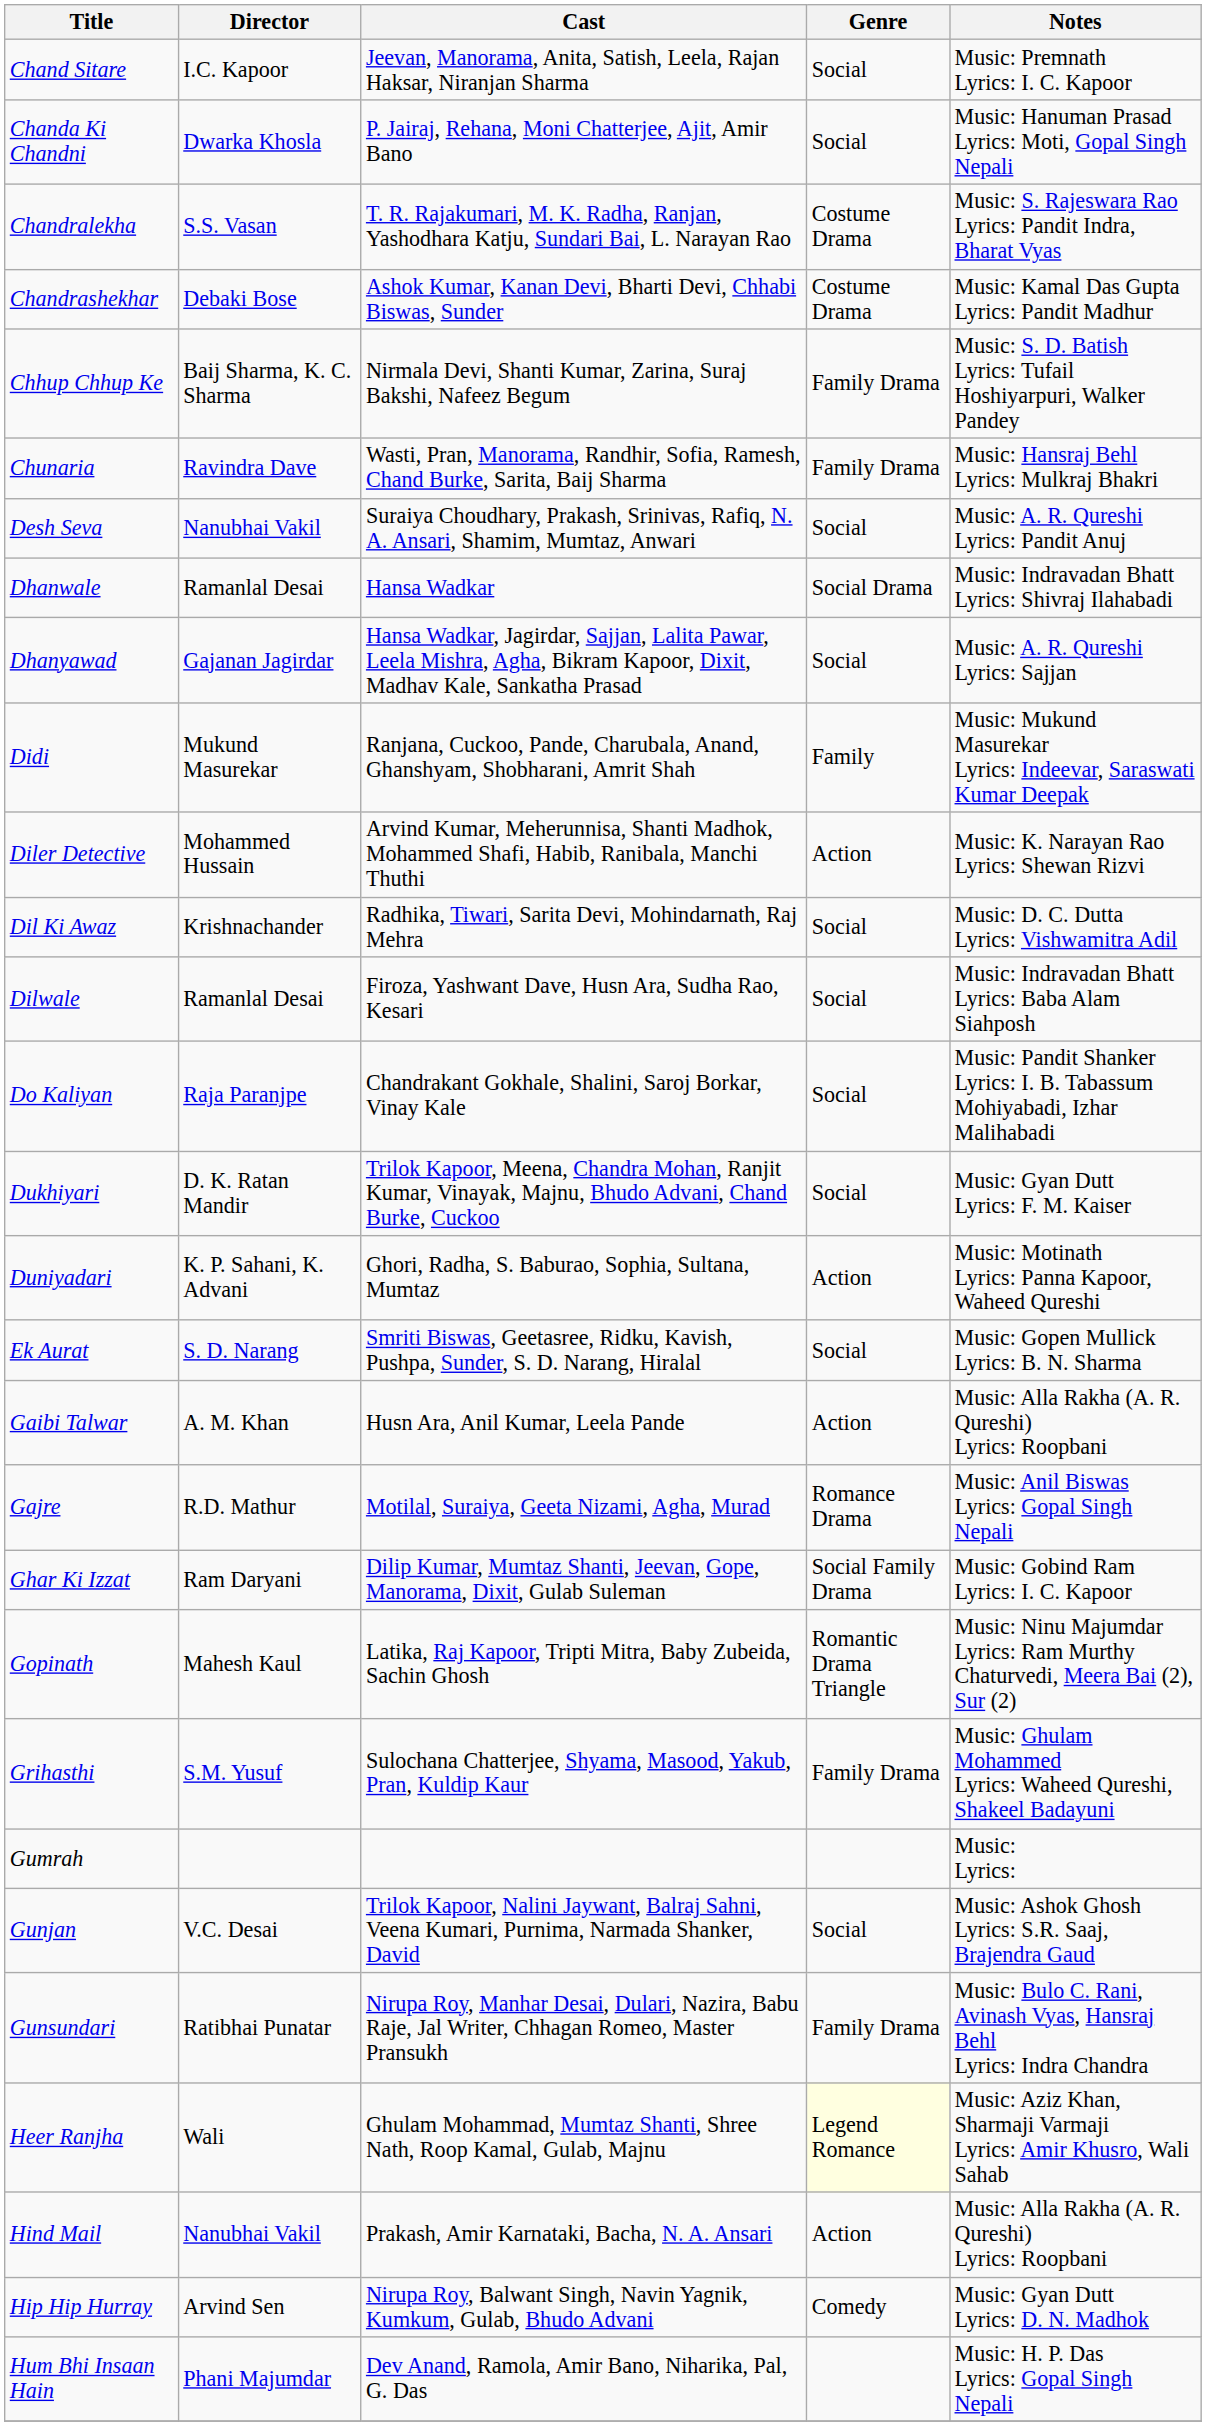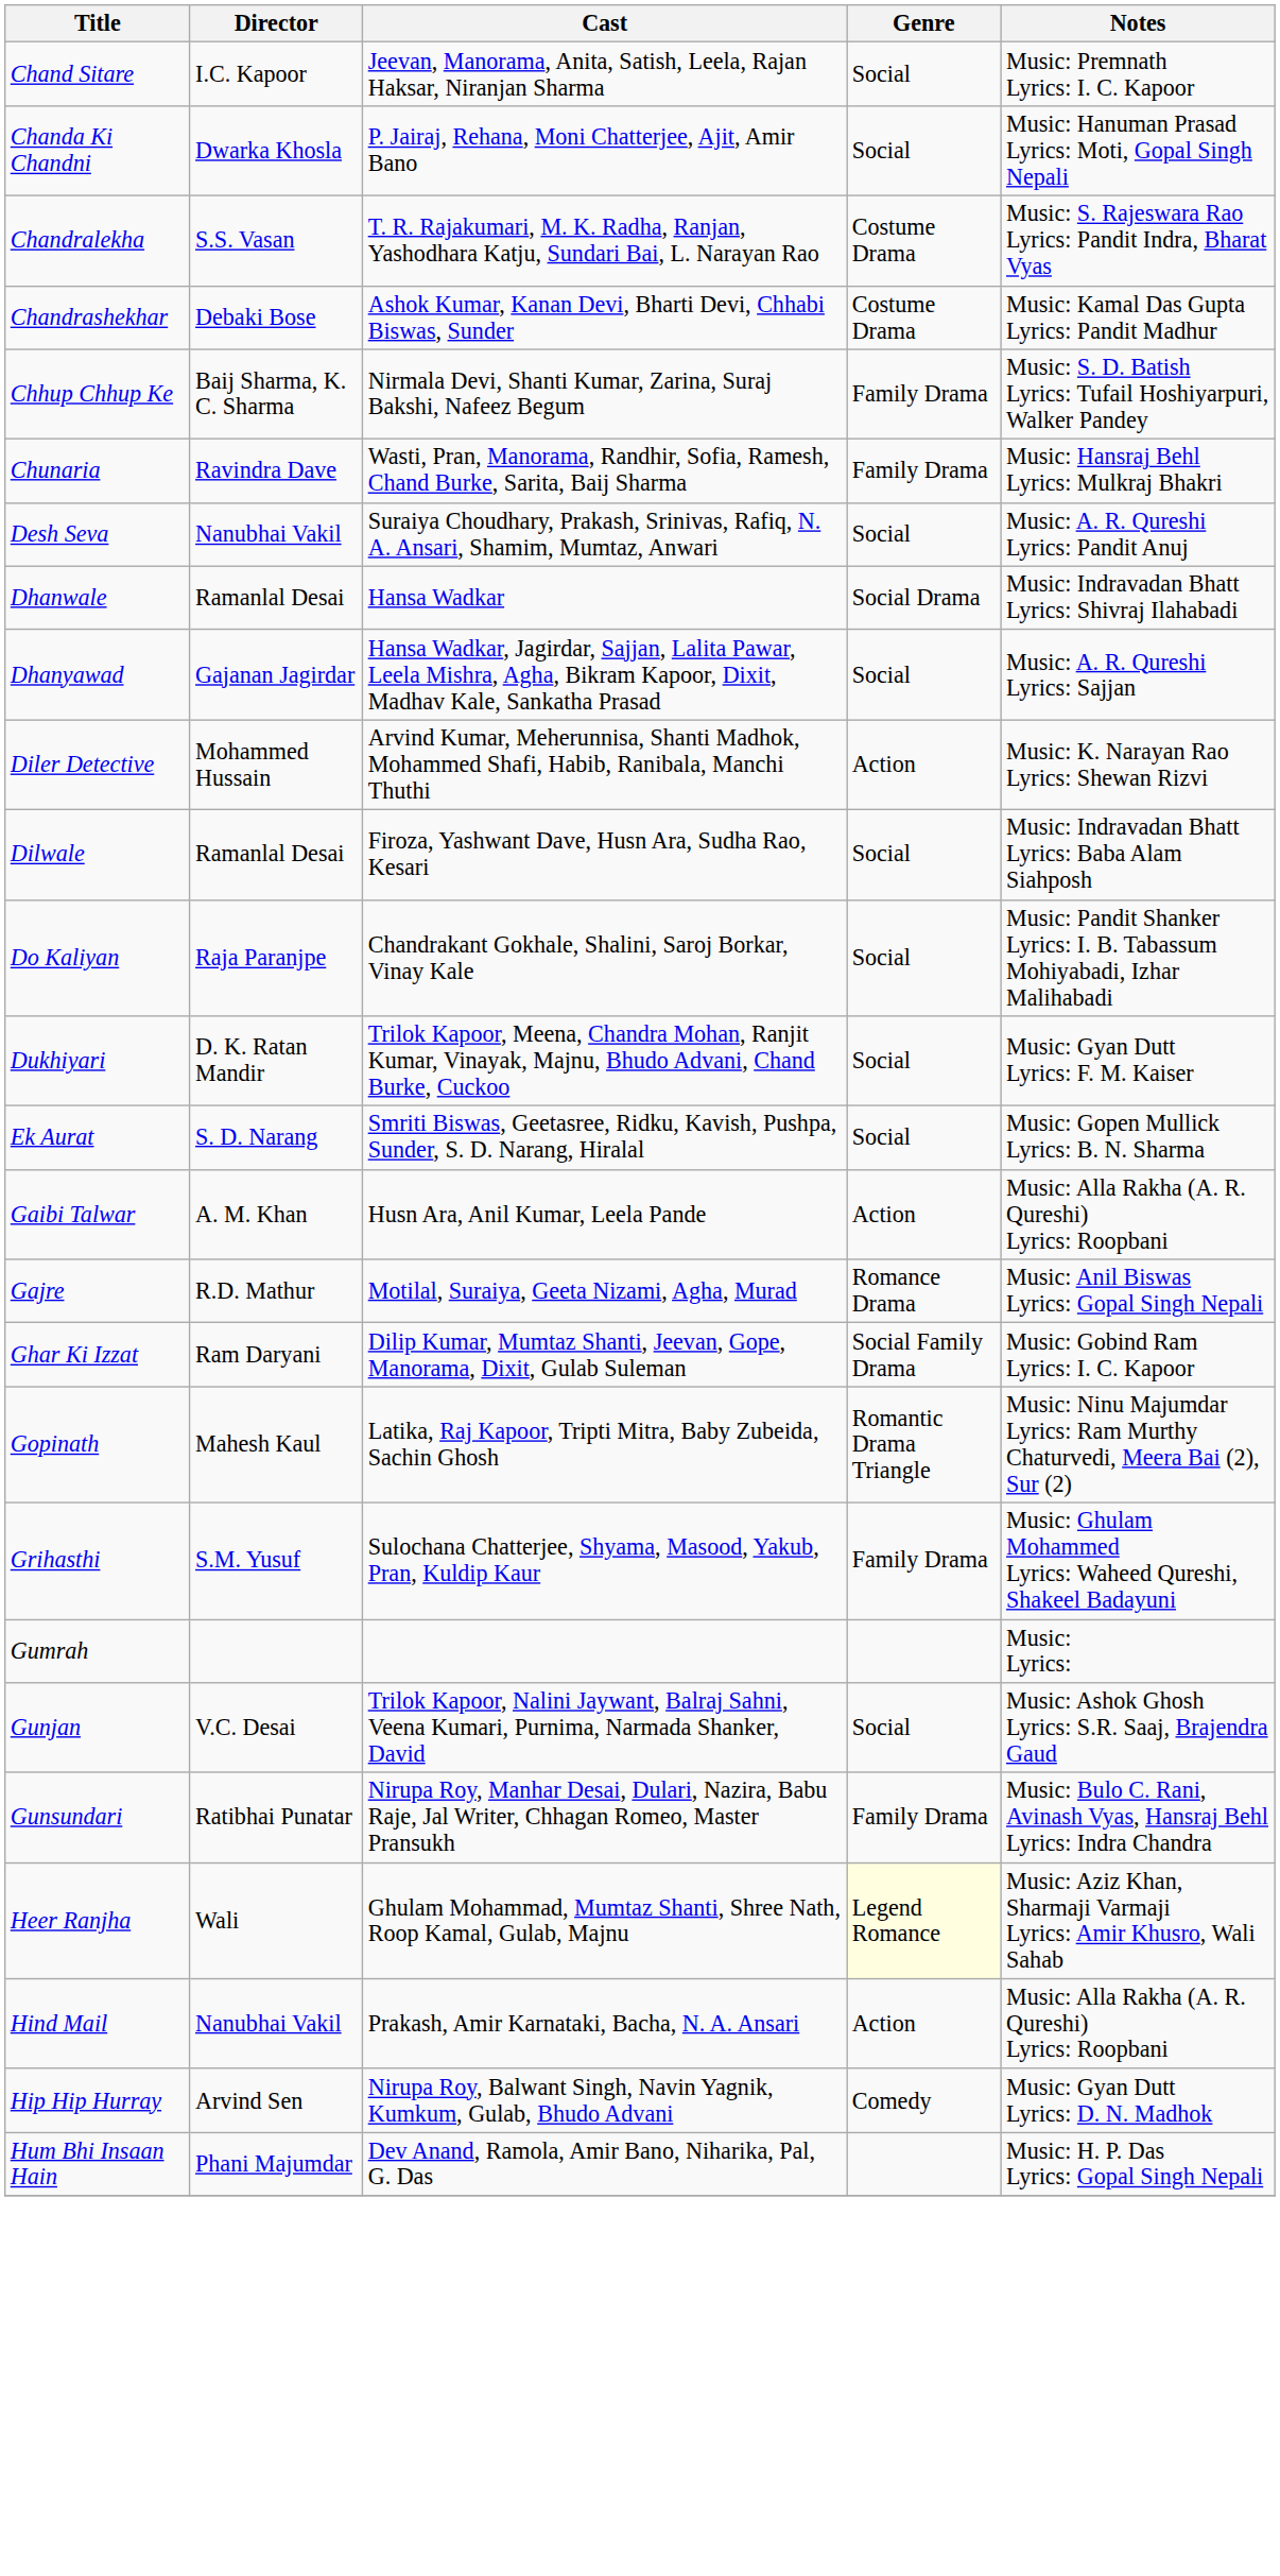- row: Didi | Mukund Masurekar | Ranjana, Cuckoo, Pande, Charubala, Anand, Ghanshyam, Shobharani, Amrit Shah | Family | Music: Mukund Masurekar Lyrics: Indeevar, Saraswati Kumar Deepak
- row: Dil Ki Awaz | Krishnachander | Radhika, Tiwari, Sarita Devi, Mohindarnath, Raj Mehra | Social | Music: D. C. Dutta Lyrics: Vishwamitra Adil
- row: Duniyadari | K. P. Sahani, K. Advani | Ghori, Radha, S. Baburao, Sophia, Sultana, Mumtaz | Action | Music: Motinath Lyrics: Panna Kapoor, Waheed Qureshi
